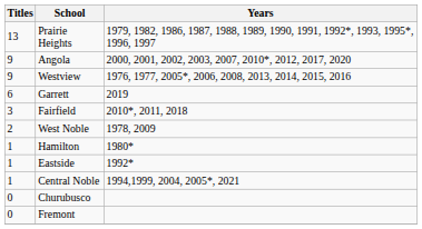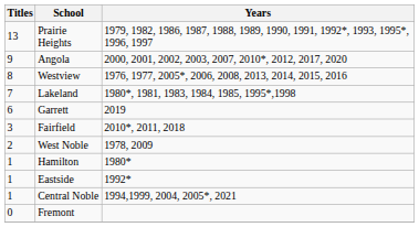Westview | Titles: 9 -> 8
+ row: 7 | Lakeland | 1980*, 1981, 1983, 1984, 1985, 1995*,1998
- row: 0 | Churubusco
